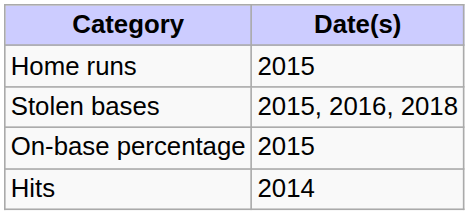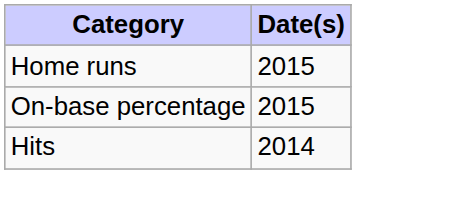- row: Stolen bases | 2015, 2016, 2018
